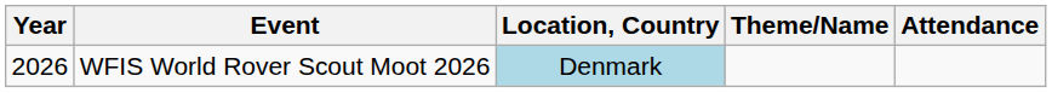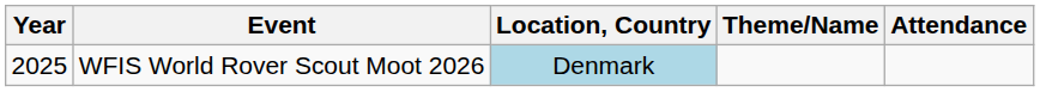WFIS World Rover Scout Moot 2026 | Year: 2026 -> 2025
